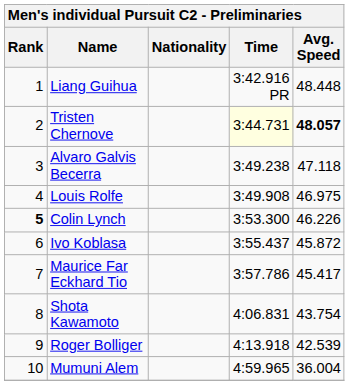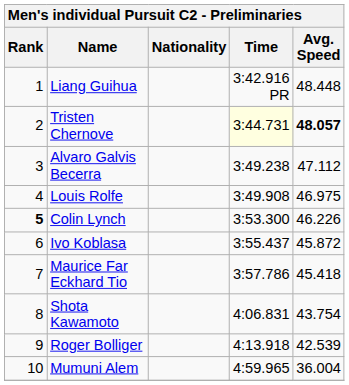Alvaro Galvis Becerra | Avg. Speed: 47.118 -> 47.112
Maurice Far Eckhard Tio | Avg. Speed: 45.417 -> 45.418
